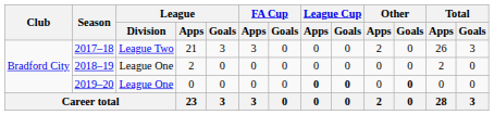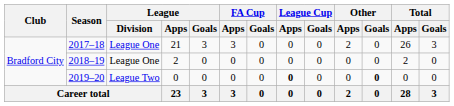2017–18 | League / Division: League Two -> League One
2019–20 | League / Division: League One -> League Two
2019–20 | League Cup / Goals: bold -> normal
